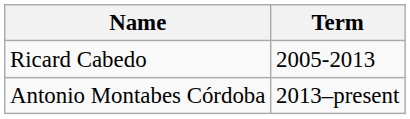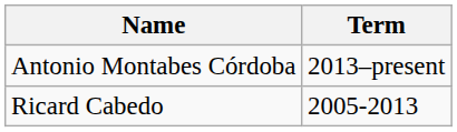rows swapped: Ricard Cabedo <-> Antonio Montabes Córdoba
